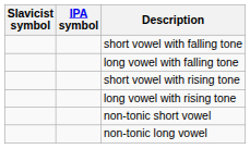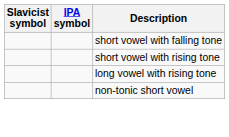- row: long vowel with falling tone
- row: non-tonic long vowel
